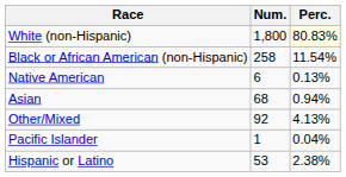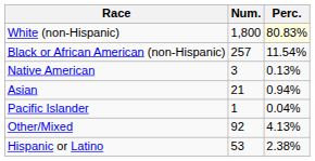Black or African American (non-Hispanic) | Num.: 258 -> 257
Native American | Num.: 6 -> 3
Asian | Num.: 68 -> 21
rows swapped: Pacific Islander <-> Other/Mixed
